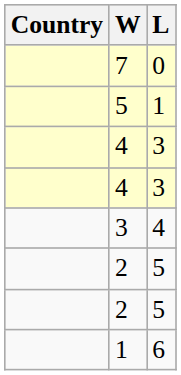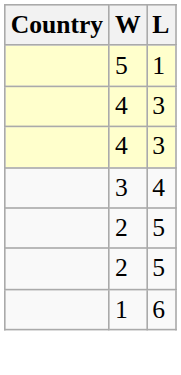- row: 7 | 0
